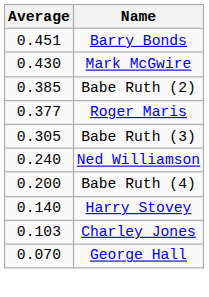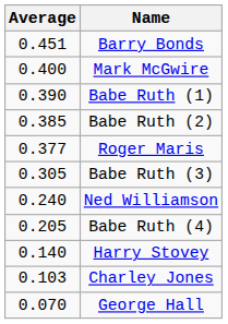Mark McGwire | Average: 0.430 -> 0.400
+ row: 0.390 | Babe Ruth (1)
Babe Ruth (4) | Average: 0.200 -> 0.205
